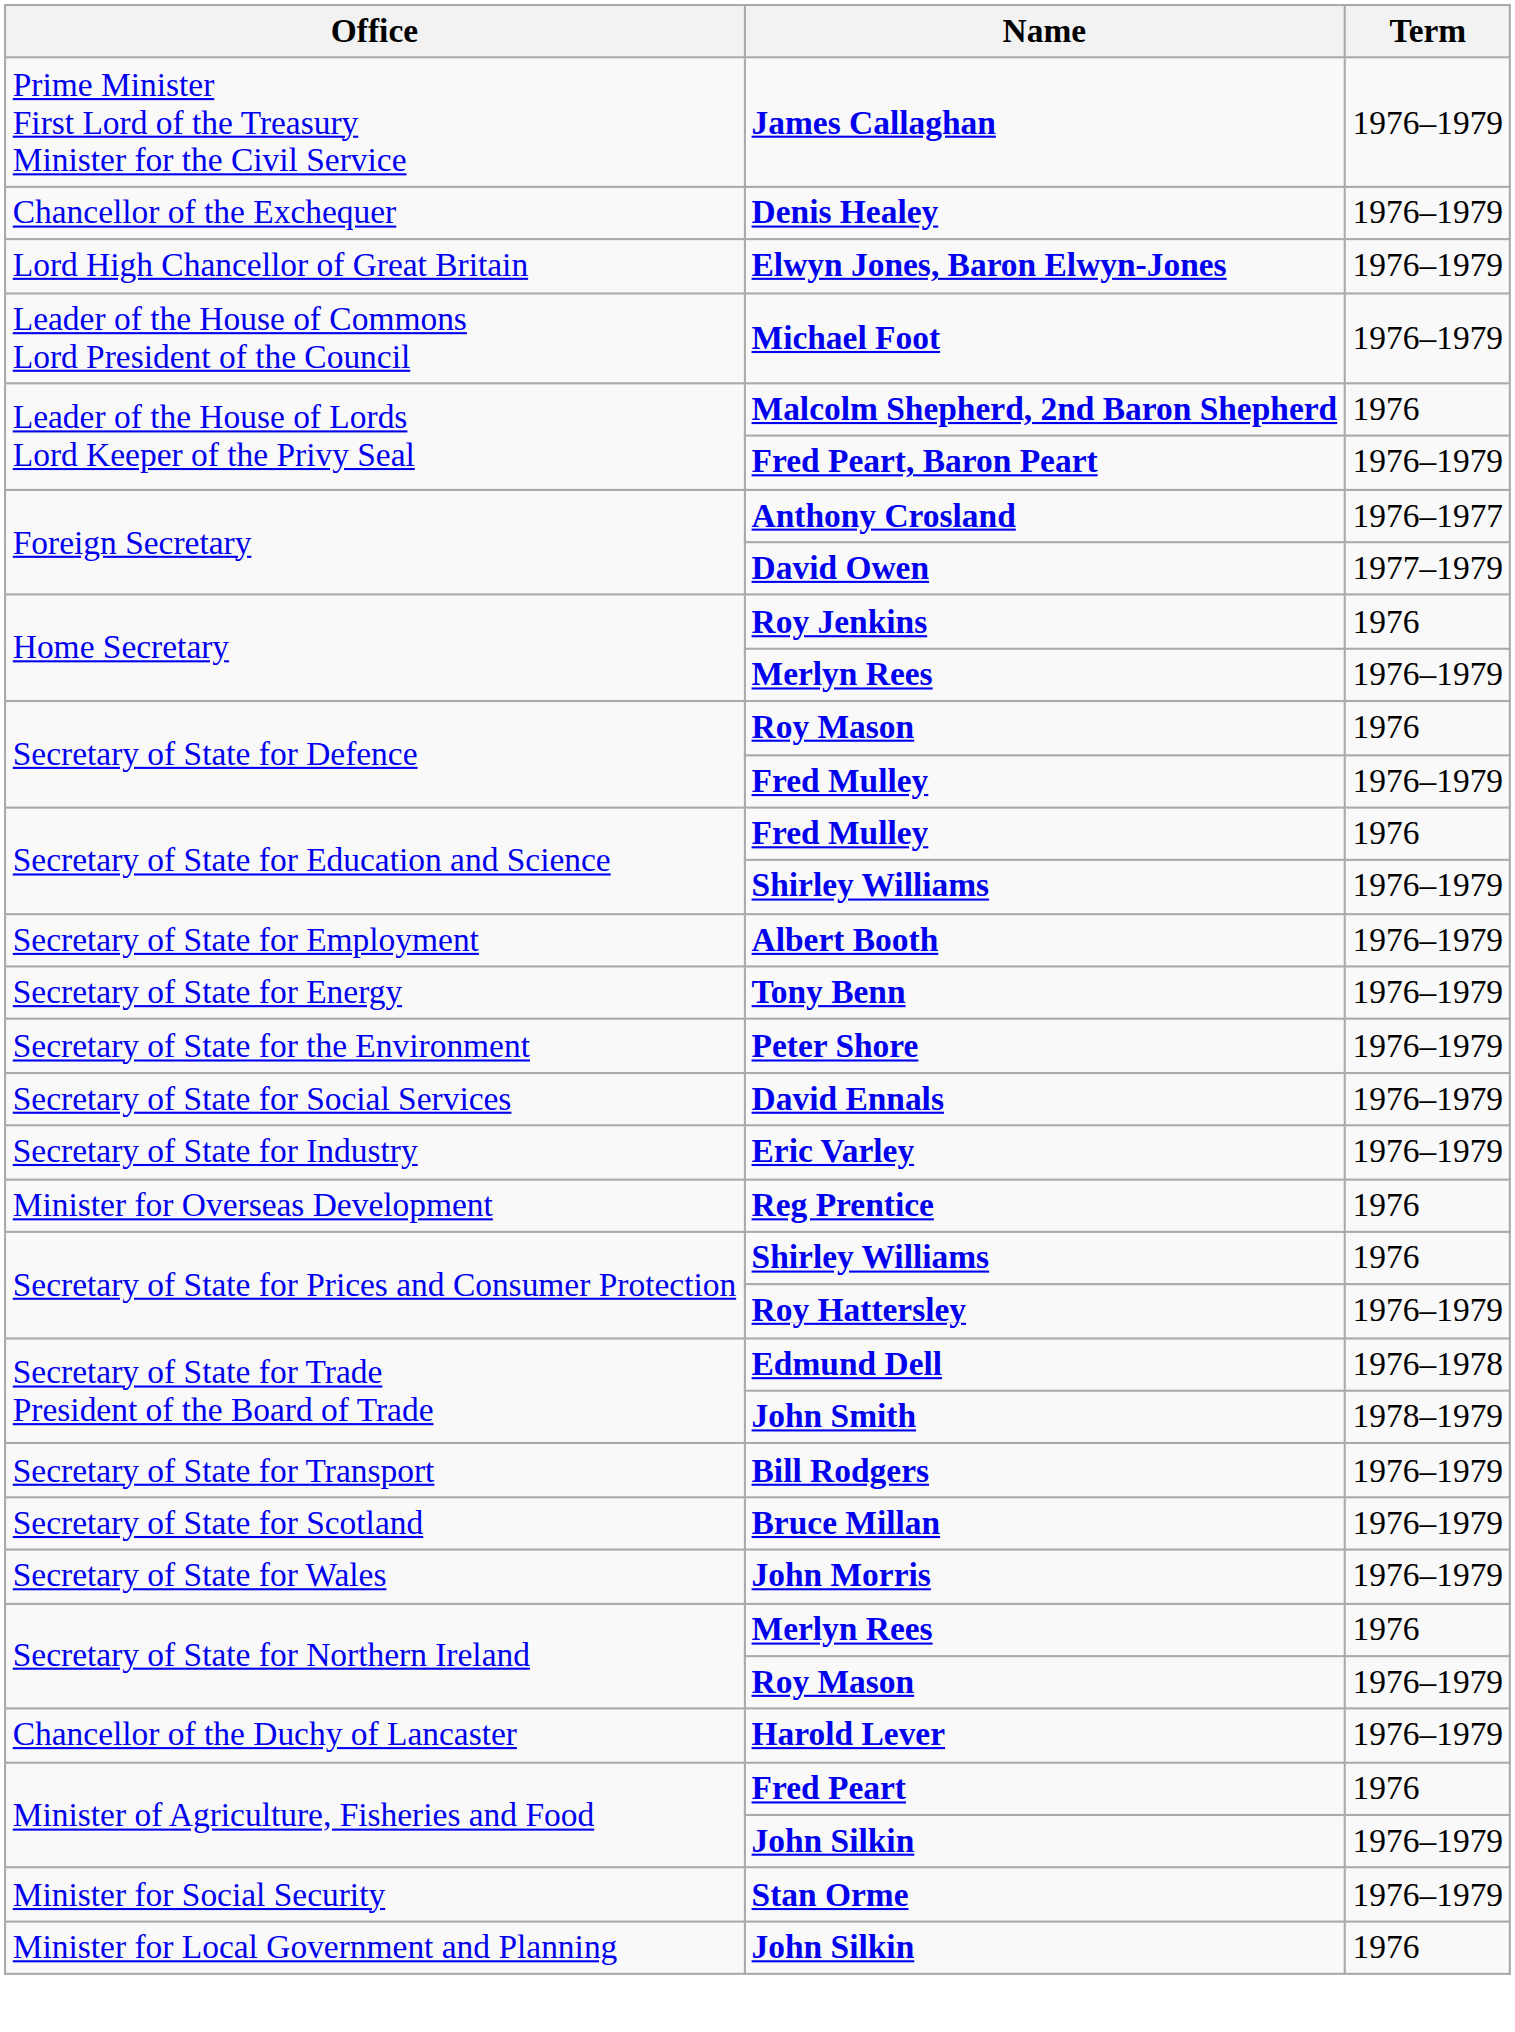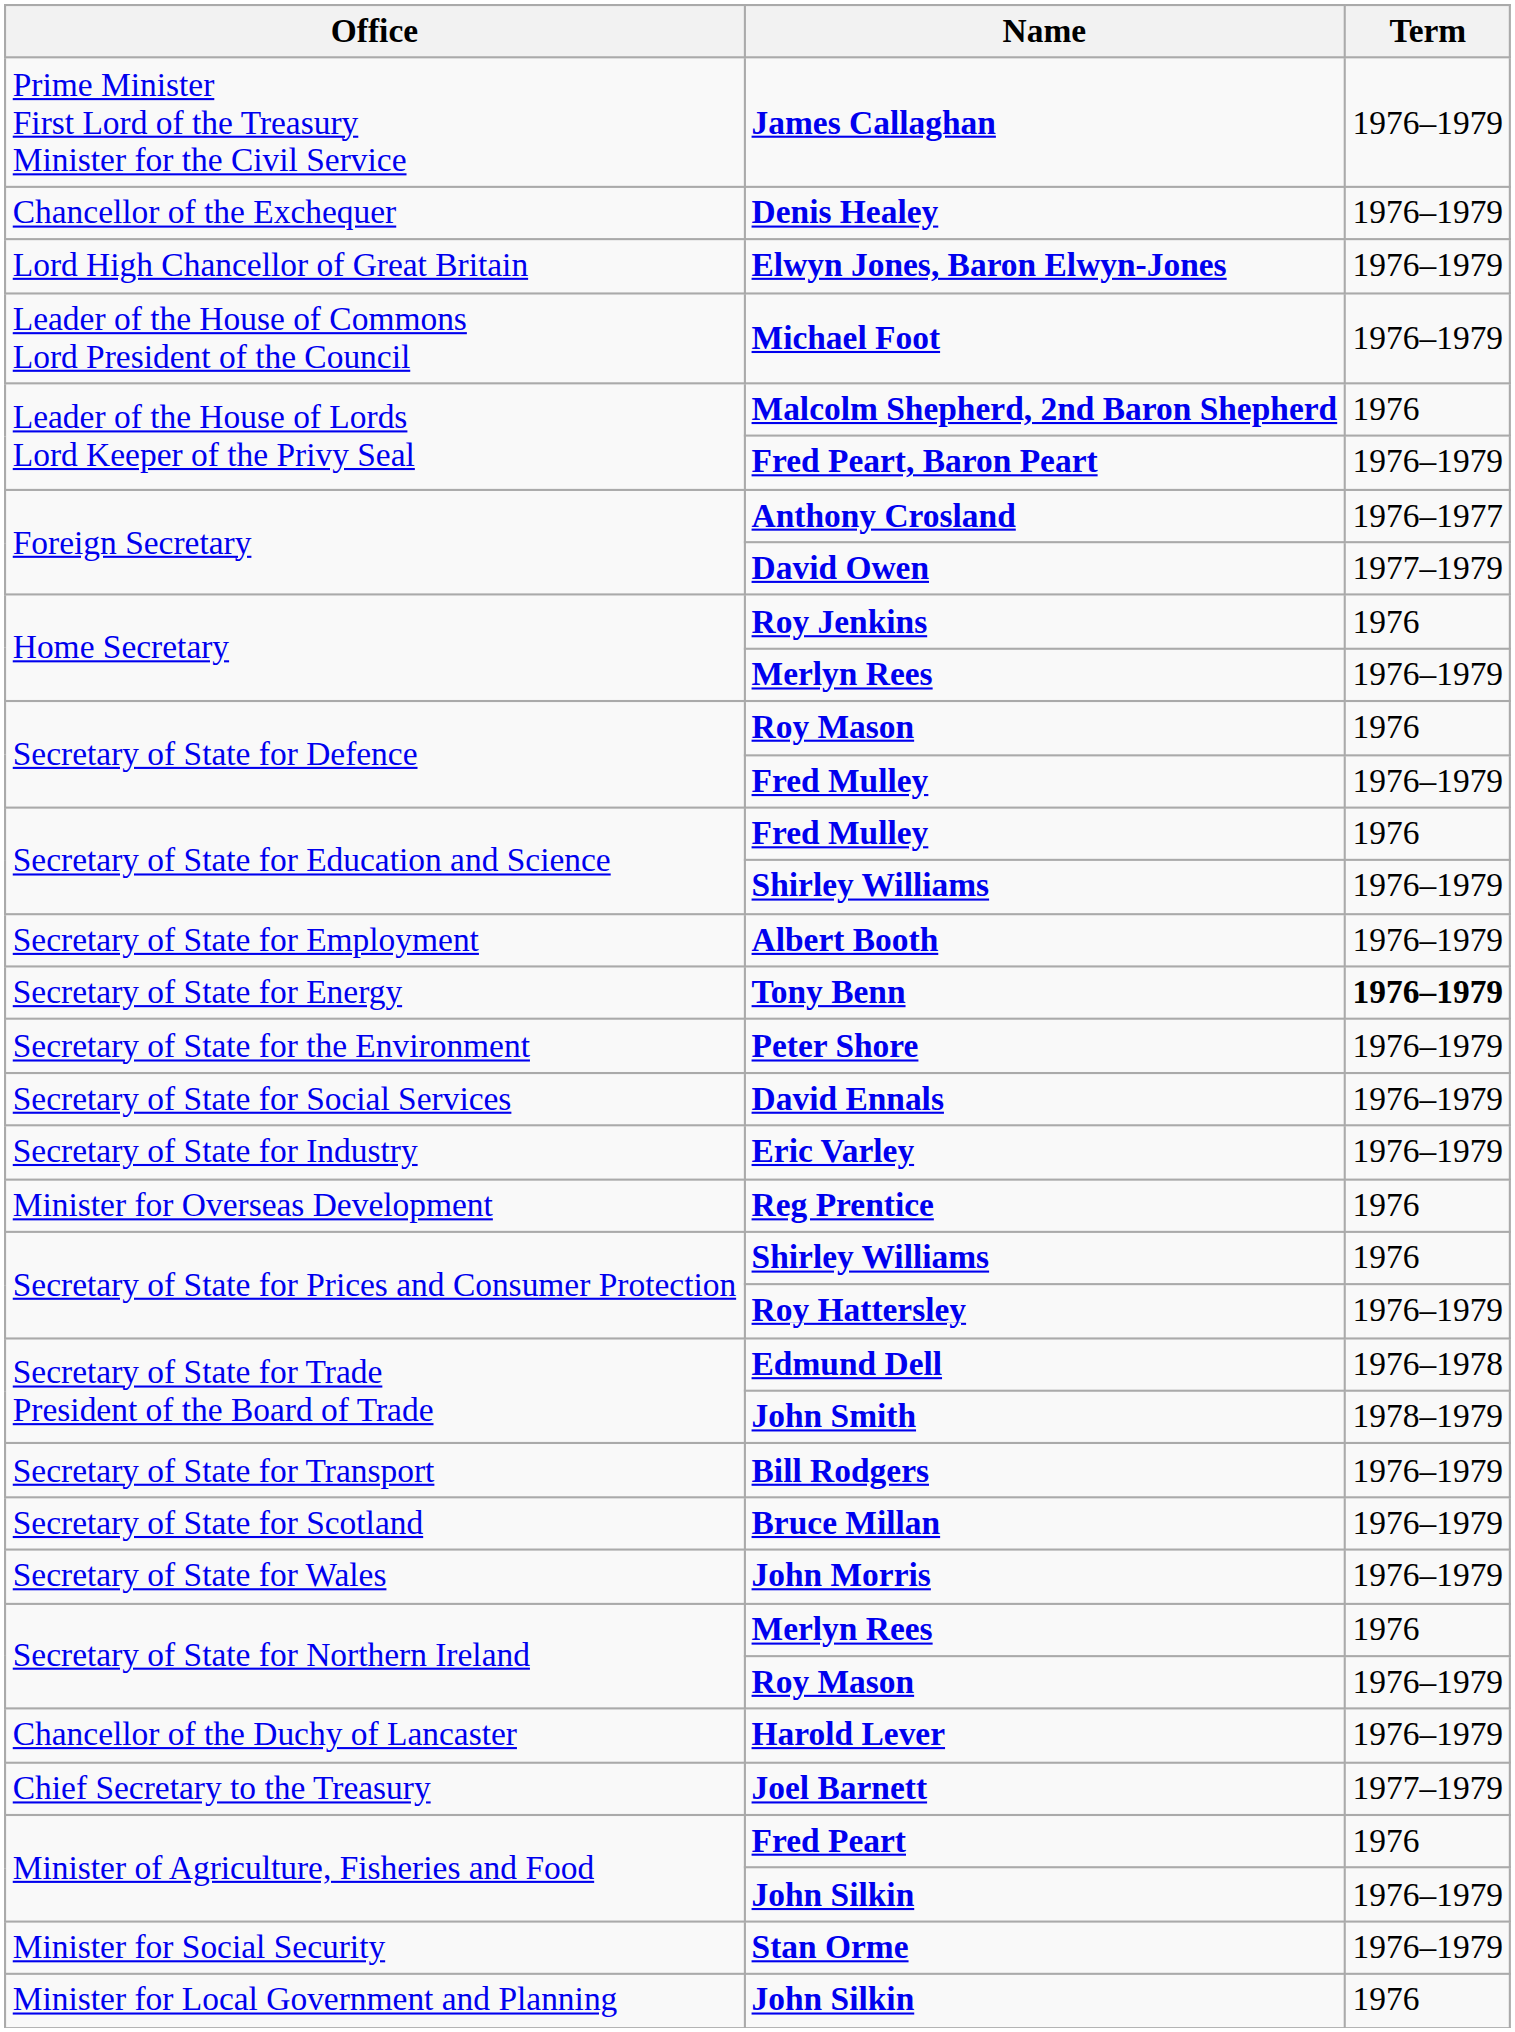Tony Benn | Term: normal -> bold
+ row: Chief Secretary to the Treasury | Joel Barnett | 1977–1979
